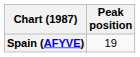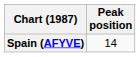Spain (AFYVE) | Peak position: 19 -> 14
